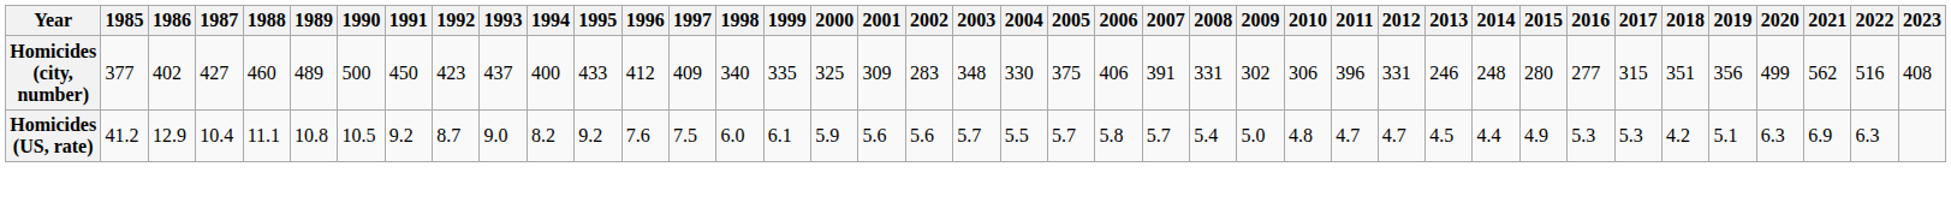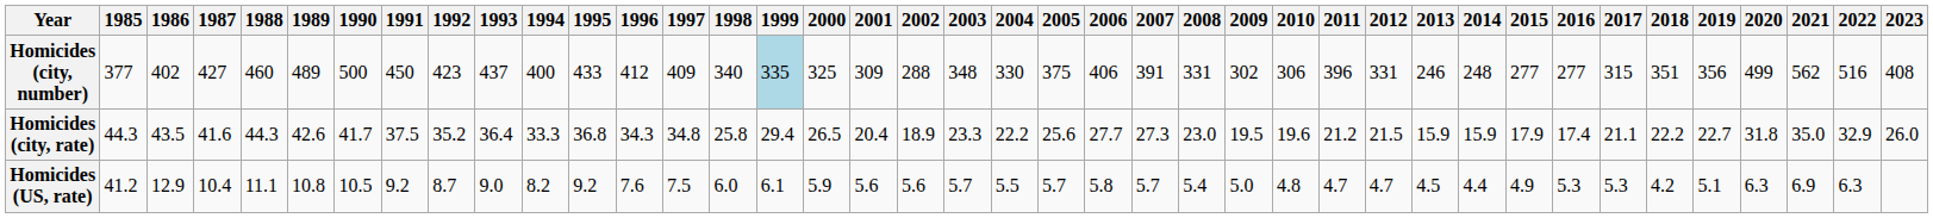Homicides (city, number) | 1999: no background -> lightblue background
Homicides (city, number) | 2002: 283 -> 288
Homicides (city, number) | 2015: 280 -> 277
+ row: Homicides (city, rate) | 44.3 | 43.5 | 41.6 | 44.3 | 42.6 | 41.7 | 37.5 | 35.2 | 36.4 | 33.3 | 36.8 | 34.3 | 34.8 | 25.8 | 29.4 | 26.5 | 20.4 | 18.9 | 23.3 | 22.2 | 25.6 | 27.7 | 27.3 | 23.0 | 19.5 | 19.6 | 21.2 | 21.5 | 15.9 | 15.9 | 17.9 | 17.4 | 21.1 | 22.2 | 22.7 | 31.8 | 35.0 | 32.9 | 26.0
